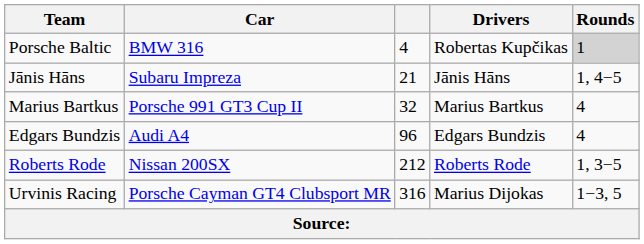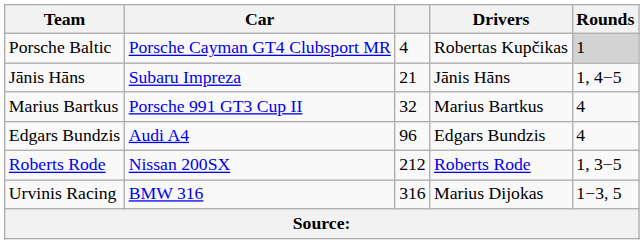Porsche Baltic | Car: BMW 316 -> Porsche Cayman GT4 Clubsport MR
Urvinis Racing | Car: Porsche Cayman GT4 Clubsport MR -> BMW 316
